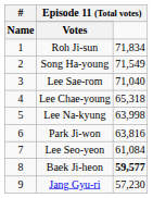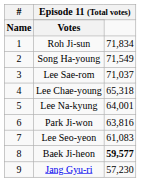Lee Sae-rom | column 3: 71,040 -> 71,037
Lee Na-kyung | column 3: 63,998 -> 64,001
Lee Seo-yeon | column 3: 61,084 -> 61,083
